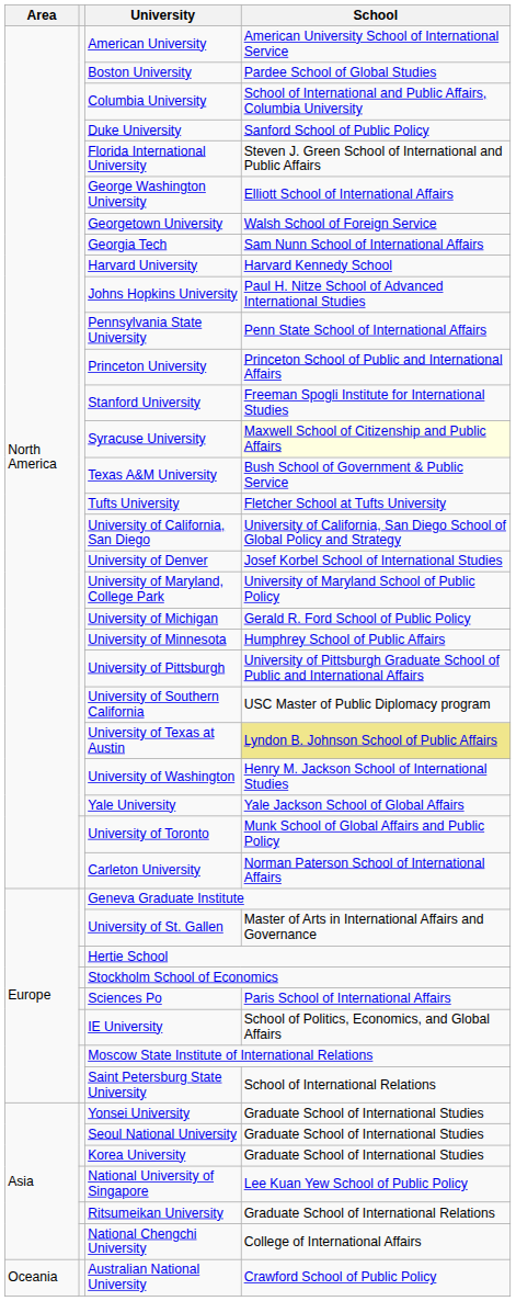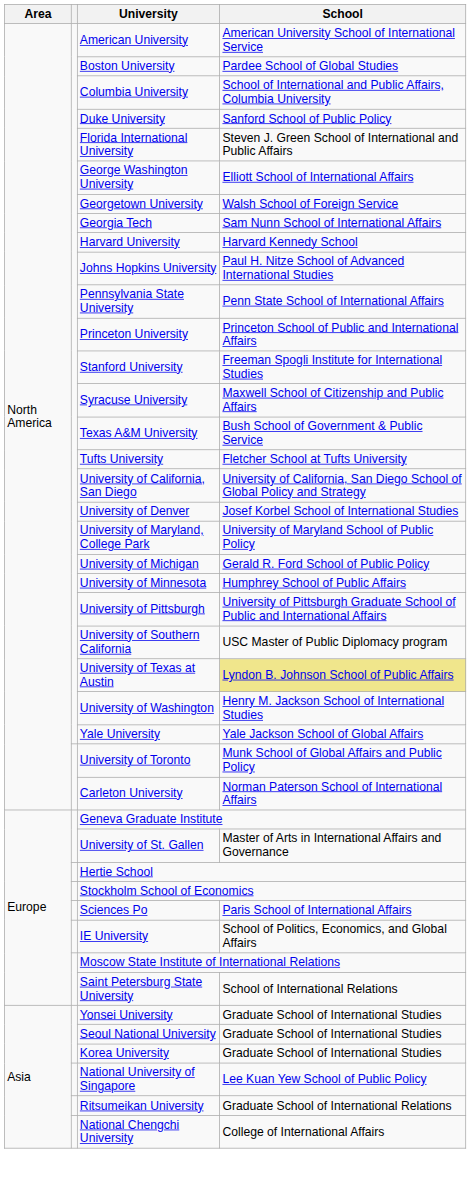Syracuse University | School: lightyellow background -> no background
- row: Oceania | Australian National University | Crawford School of Public Policy
